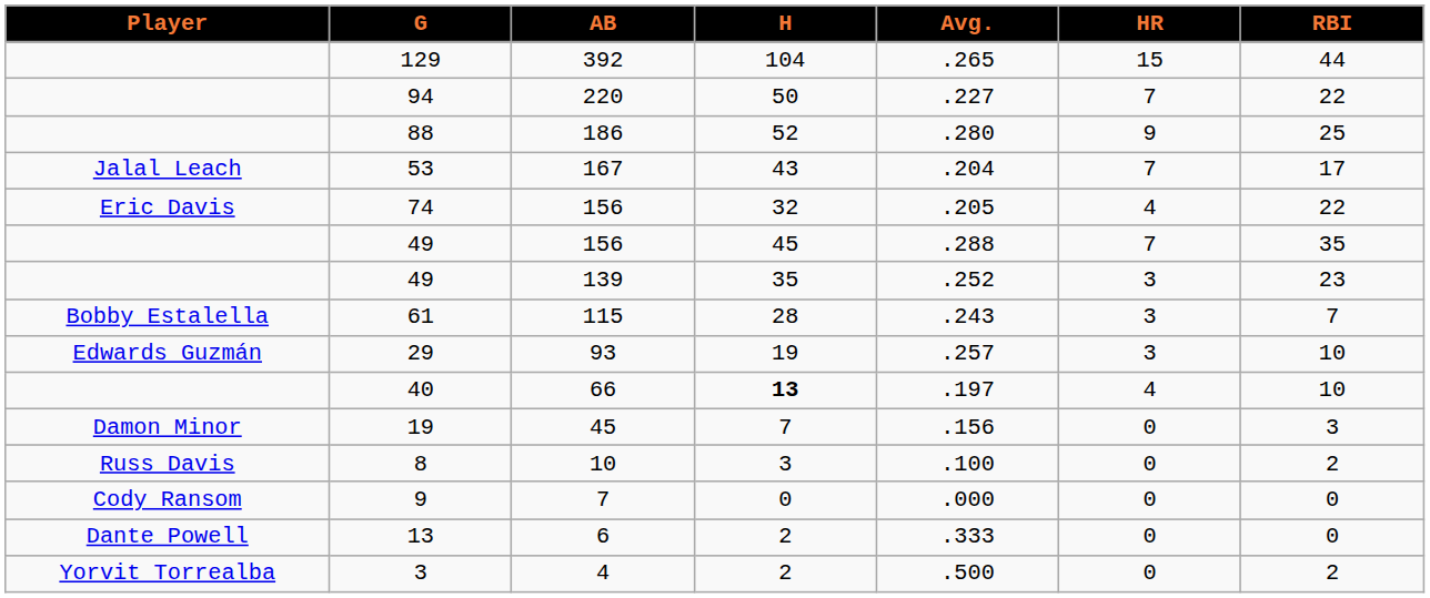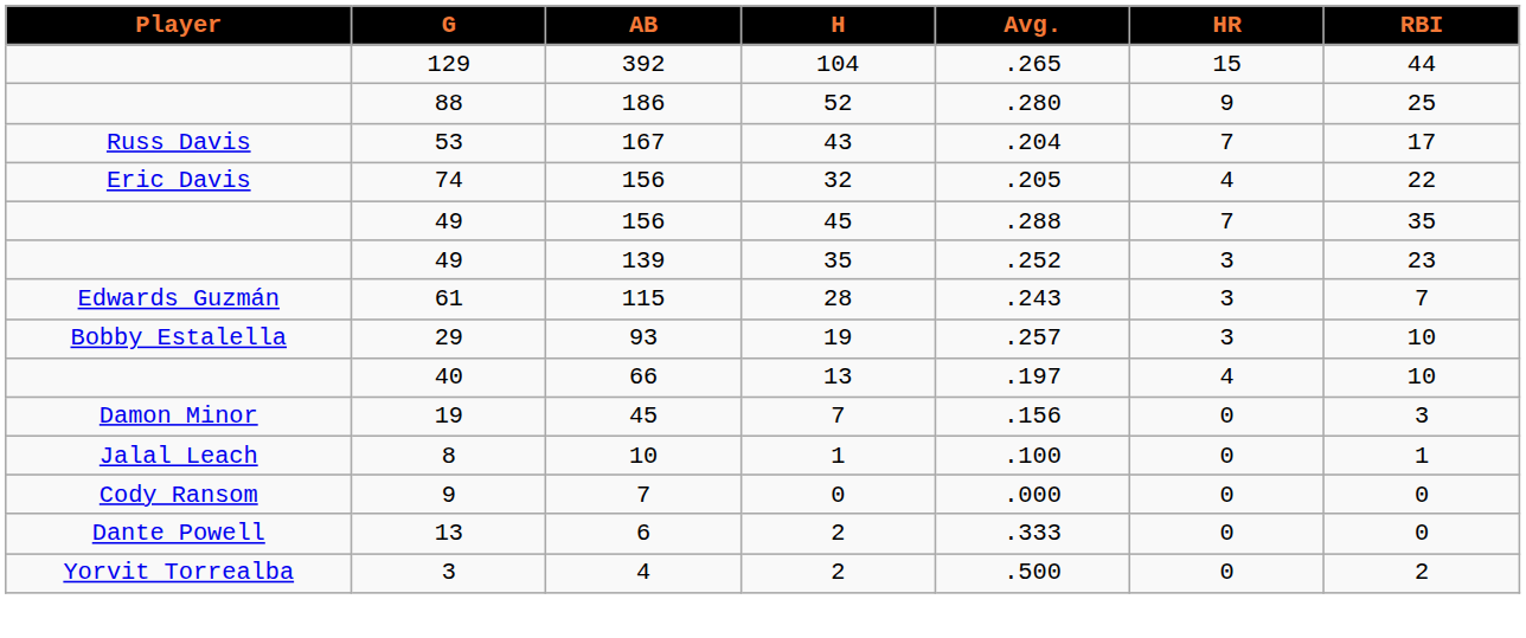- row: 94 | 220 | 50 | .227 | 7 | 22
53 | Player: Jalal Leach -> Russ Davis
61 | Player: Bobby Estalella -> Edwards Guzmán
29 | Player: Edwards Guzmán -> Bobby Estalella
40 | H: bold -> normal
8 | Player: Russ Davis -> Jalal Leach
8 | H: 3 -> 1
8 | RBI: 2 -> 1
